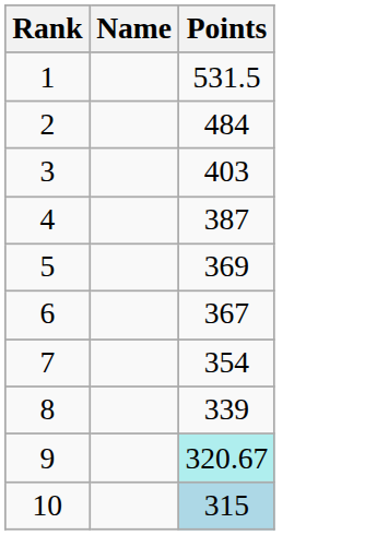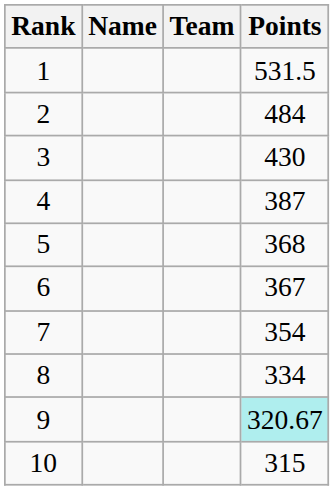+ column: Team
3 | Points: 403 -> 430
5 | Points: 369 -> 368
8 | Points: 339 -> 334
10 | Points: lightblue background -> no background
